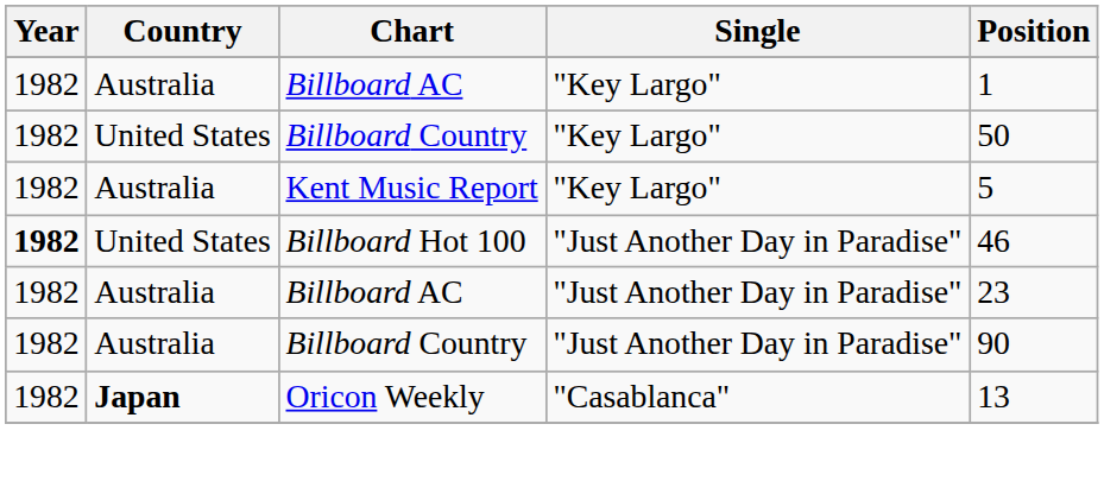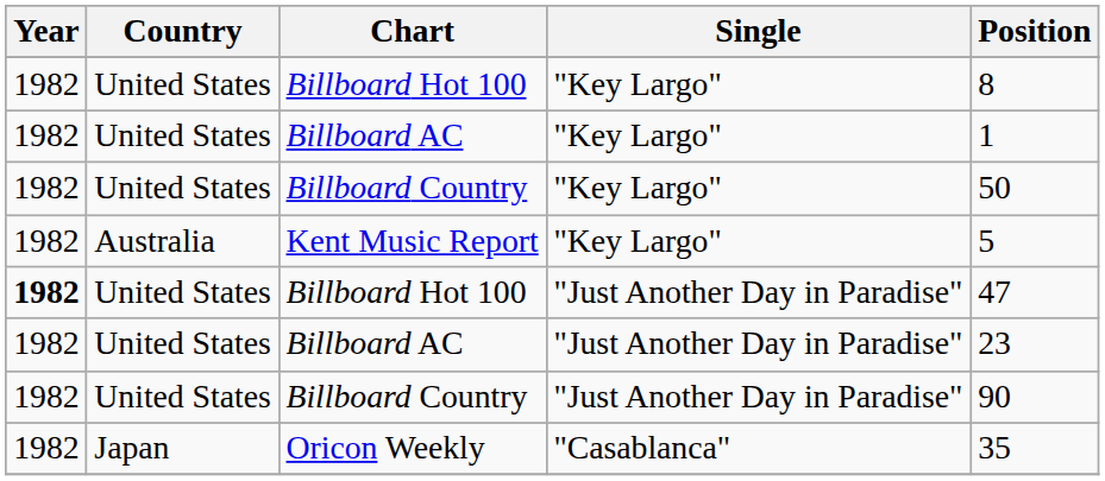+ row: 1982 | United States | Billboard Hot 100 | "Key Largo" | 8
Billboard AC / "Key Largo" | Country: Australia -> United States
Billboard Hot 100 / "Just Another Day in Paradise" | Position: 46 -> 47
Billboard AC / "Just Another Day in Paradise" | Country: Australia -> United States
Billboard Country / "Just Another Day in Paradise" | Country: Australia -> United States
Oricon Weekly | Country: bold -> normal
Oricon Weekly | Position: 13 -> 35
